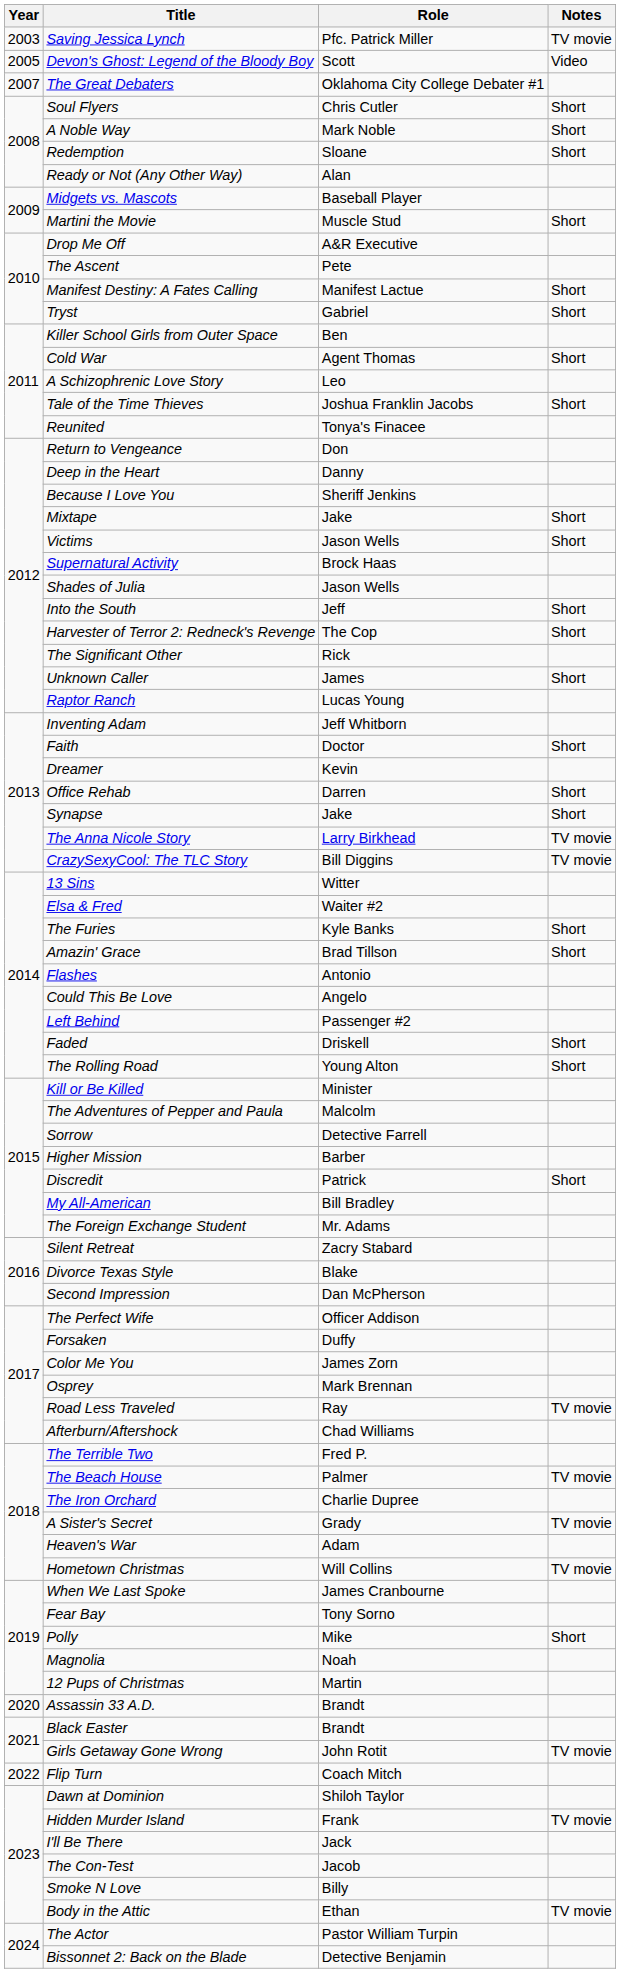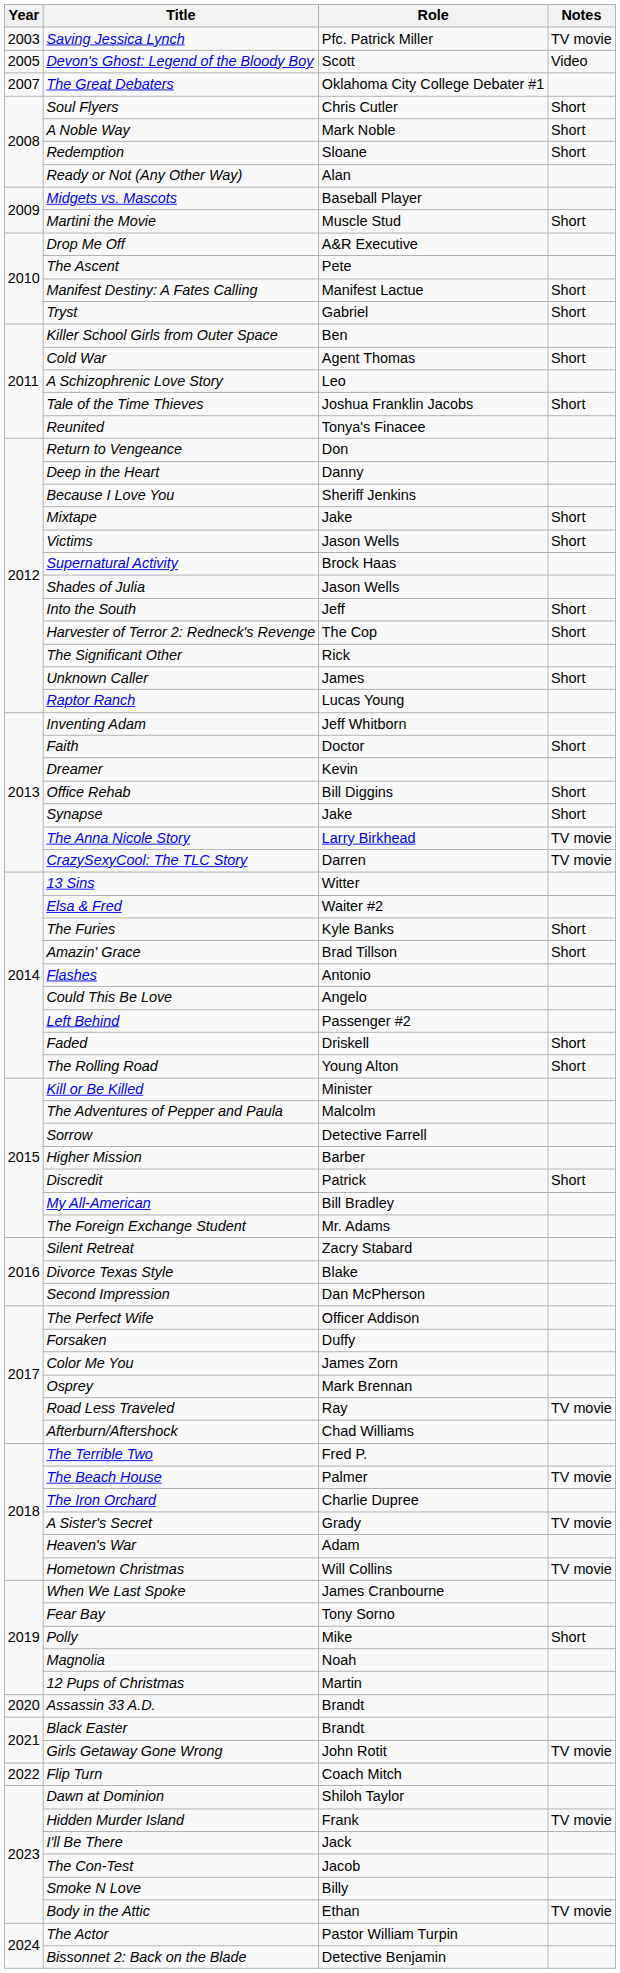Office Rehab | Role: Darren -> Bill Diggins
CrazySexyCool: The TLC Story | Role: Bill Diggins -> Darren
